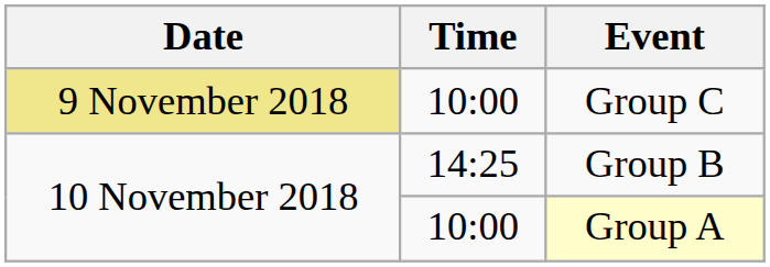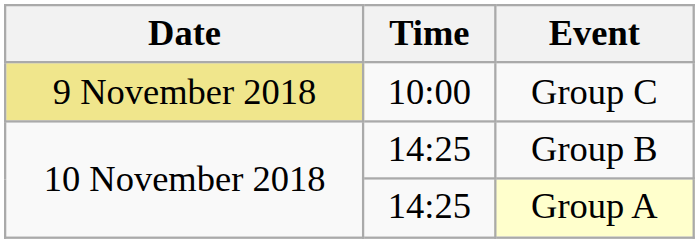Group A | Time: 10:00 -> 14:25
